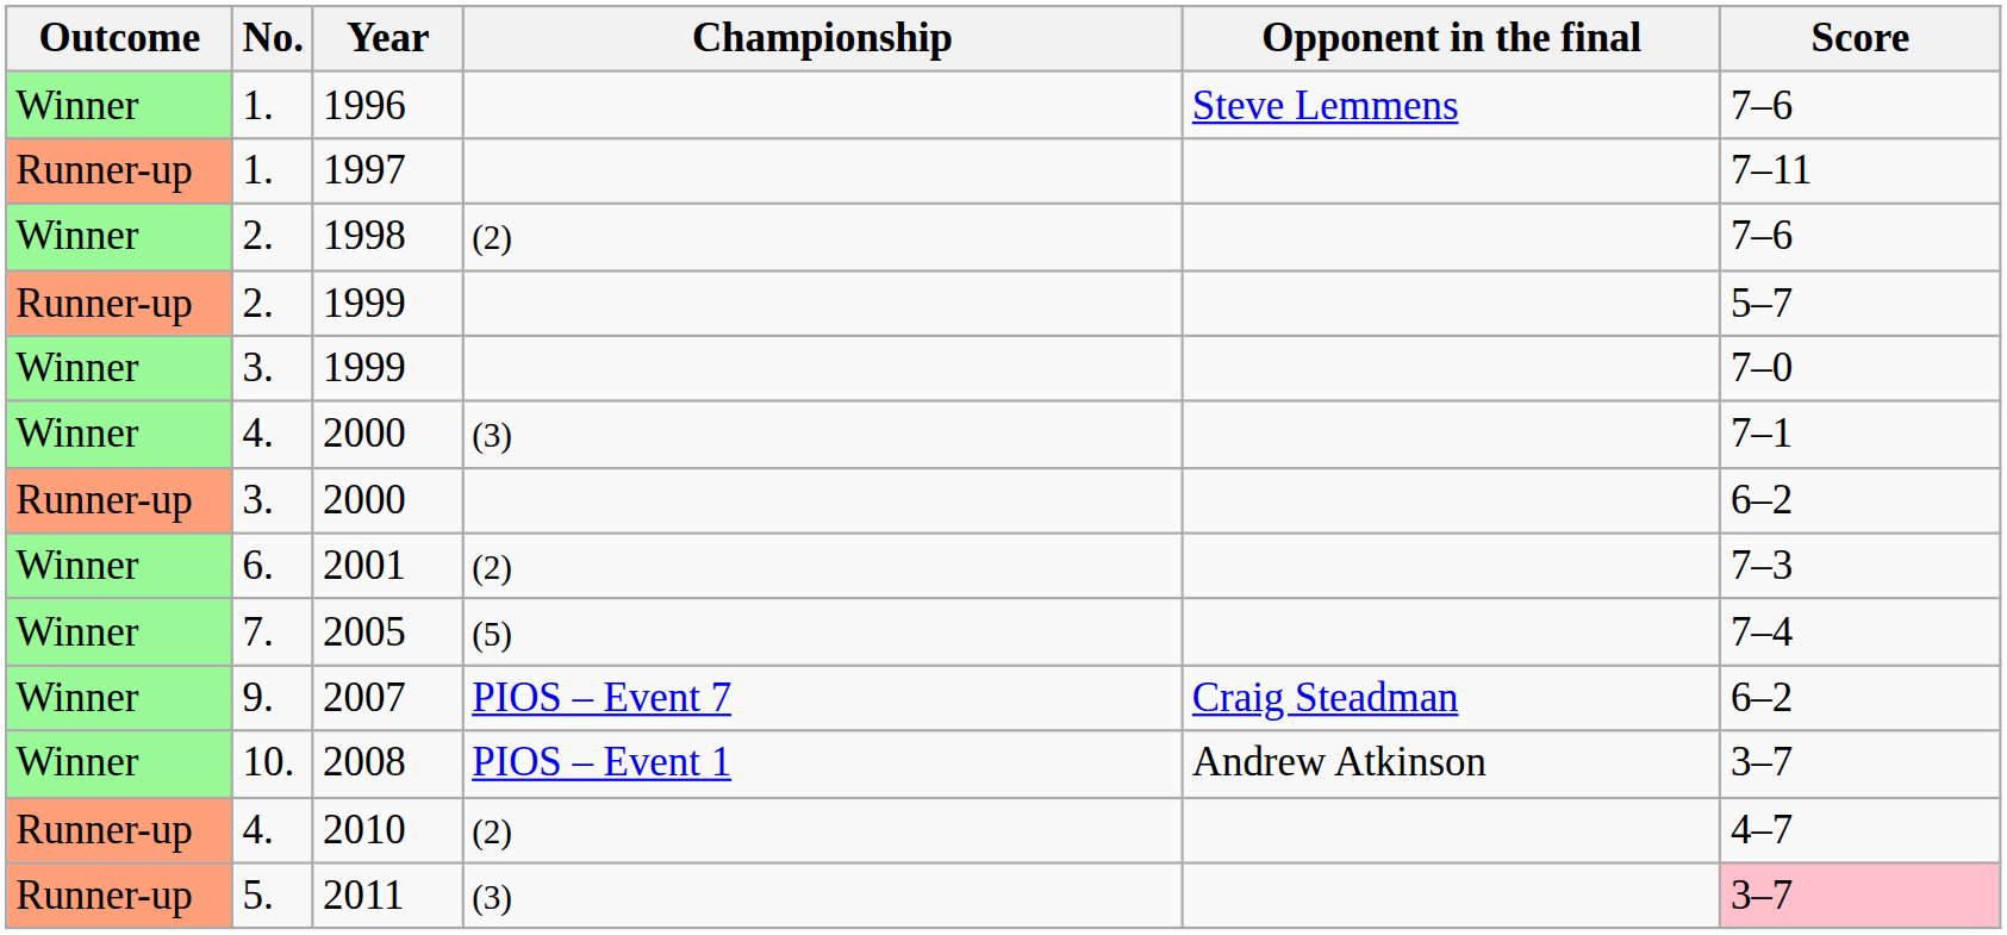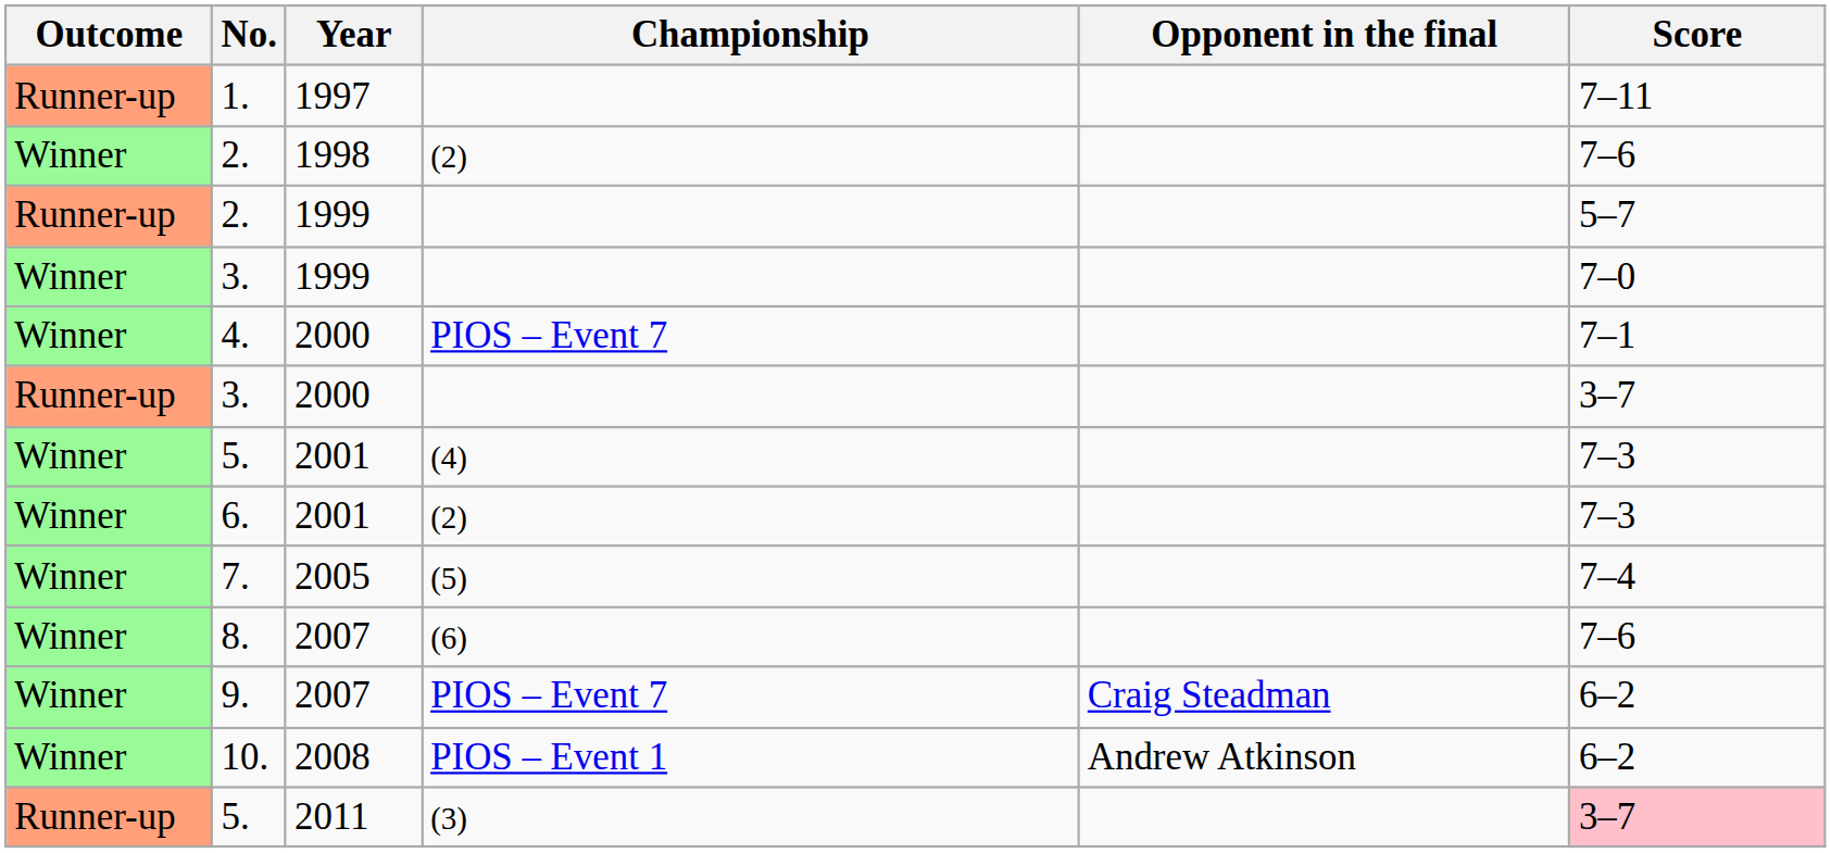- row: Winner | 1. | 1996 | Steve Lemmens | 7–6
4. / 2000 | Championship: (3) -> PIOS – Event 7
3. / 2000 | Score: 6–2 -> 3–7
+ row: Winner | 5. | 2001 | (4) | 7–3
+ row: Winner | 8. | 2007 | (6) | 7–6
2008 | Score: 3–7 -> 6–2
- row: Runner-up | 4. | 2010 | (2) | 4–7
